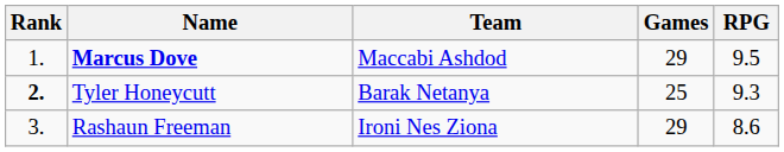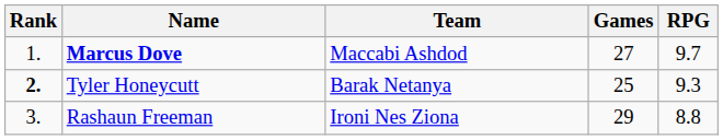Marcus Dove | Games: 29 -> 27
Marcus Dove | RPG: 9.5 -> 9.7
Rashaun Freeman | RPG: 8.6 -> 8.8
